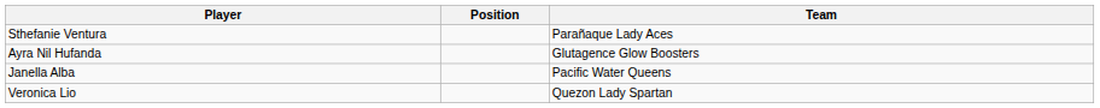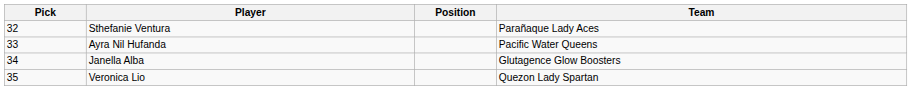+ column: Pick | 32 | 33 | 34 | 35
Ayra Nil Hufanda | Team: Glutagence Glow Boosters -> Pacific Water Queens
Janella Alba | Team: Pacific Water Queens -> Glutagence Glow Boosters
